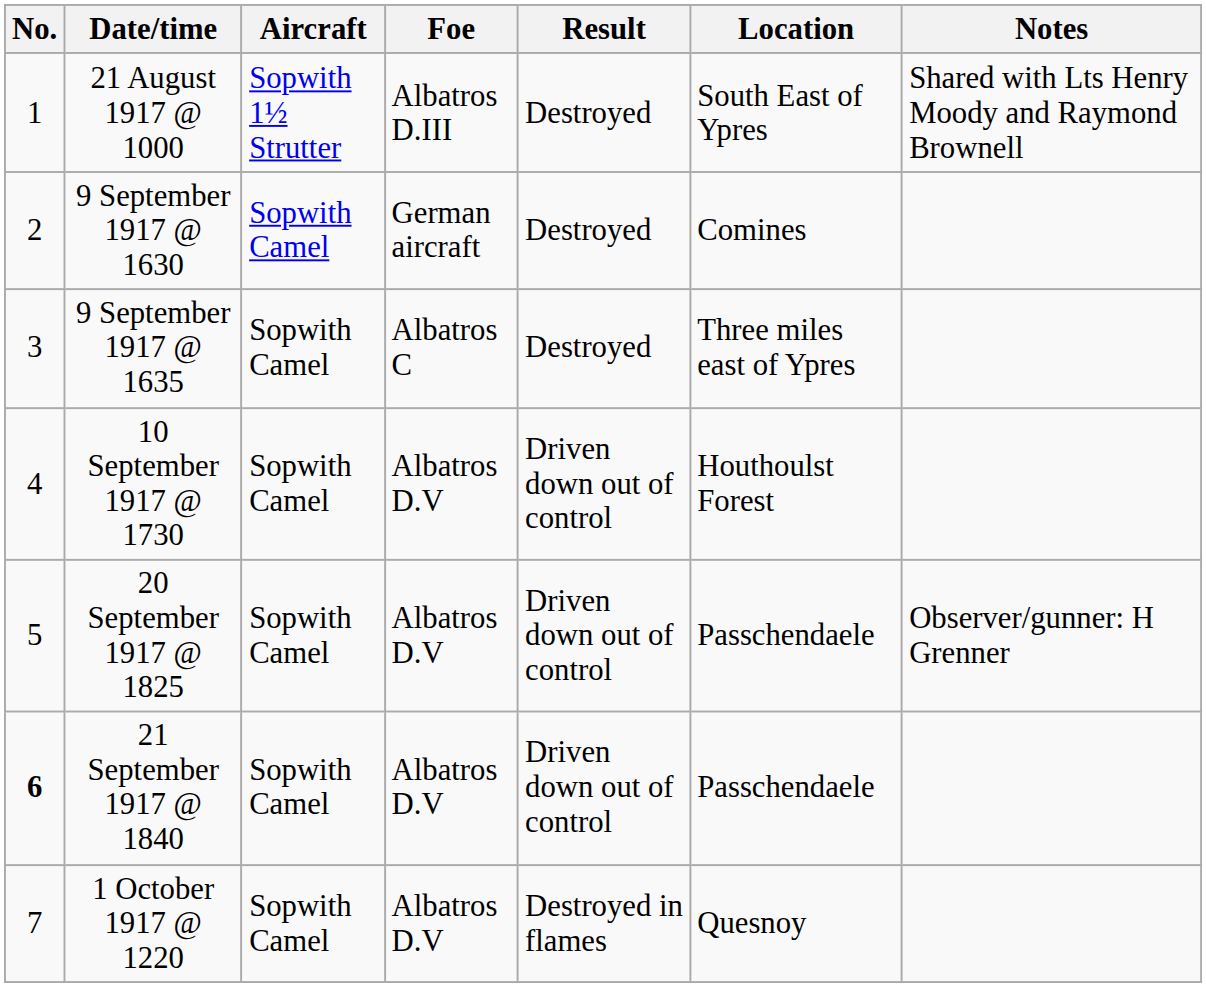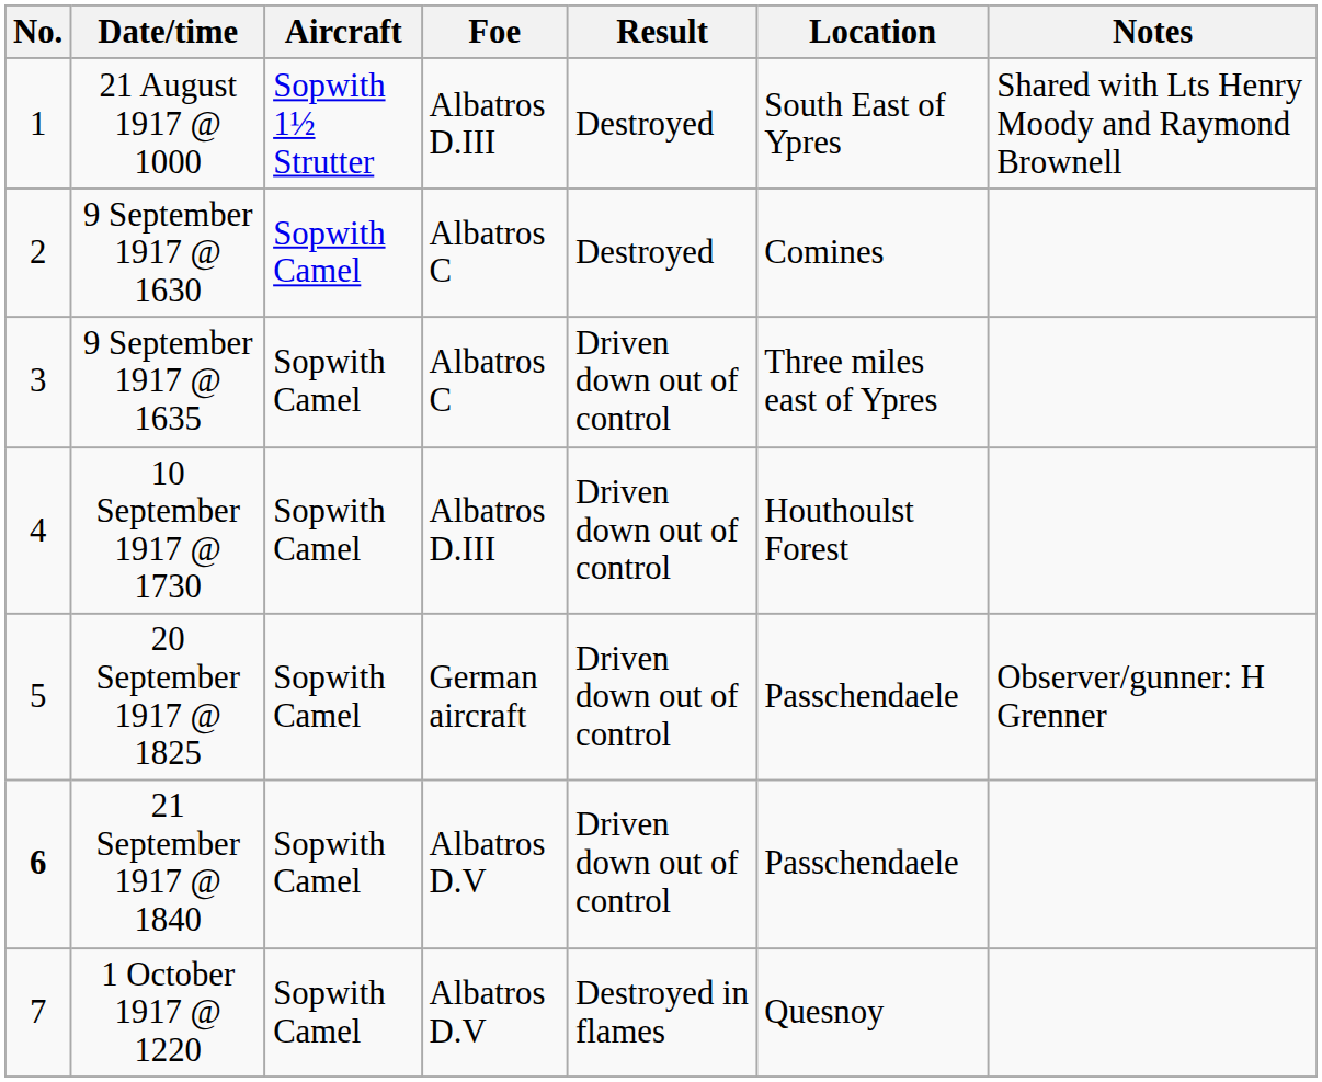9 September 1917 @ 1630 | Foe: German aircraft -> Albatros C
9 September 1917 @ 1635 | Result: Destroyed -> Driven down out of control
10 September 1917 @ 1730 | Foe: Albatros D.V -> Albatros D.III
20 September 1917 @ 1825 | Foe: Albatros D.V -> German aircraft
